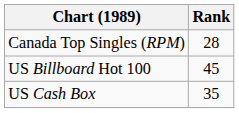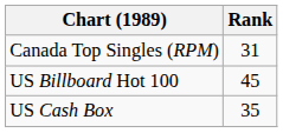Canada Top Singles (RPM) | Rank: 28 -> 31
